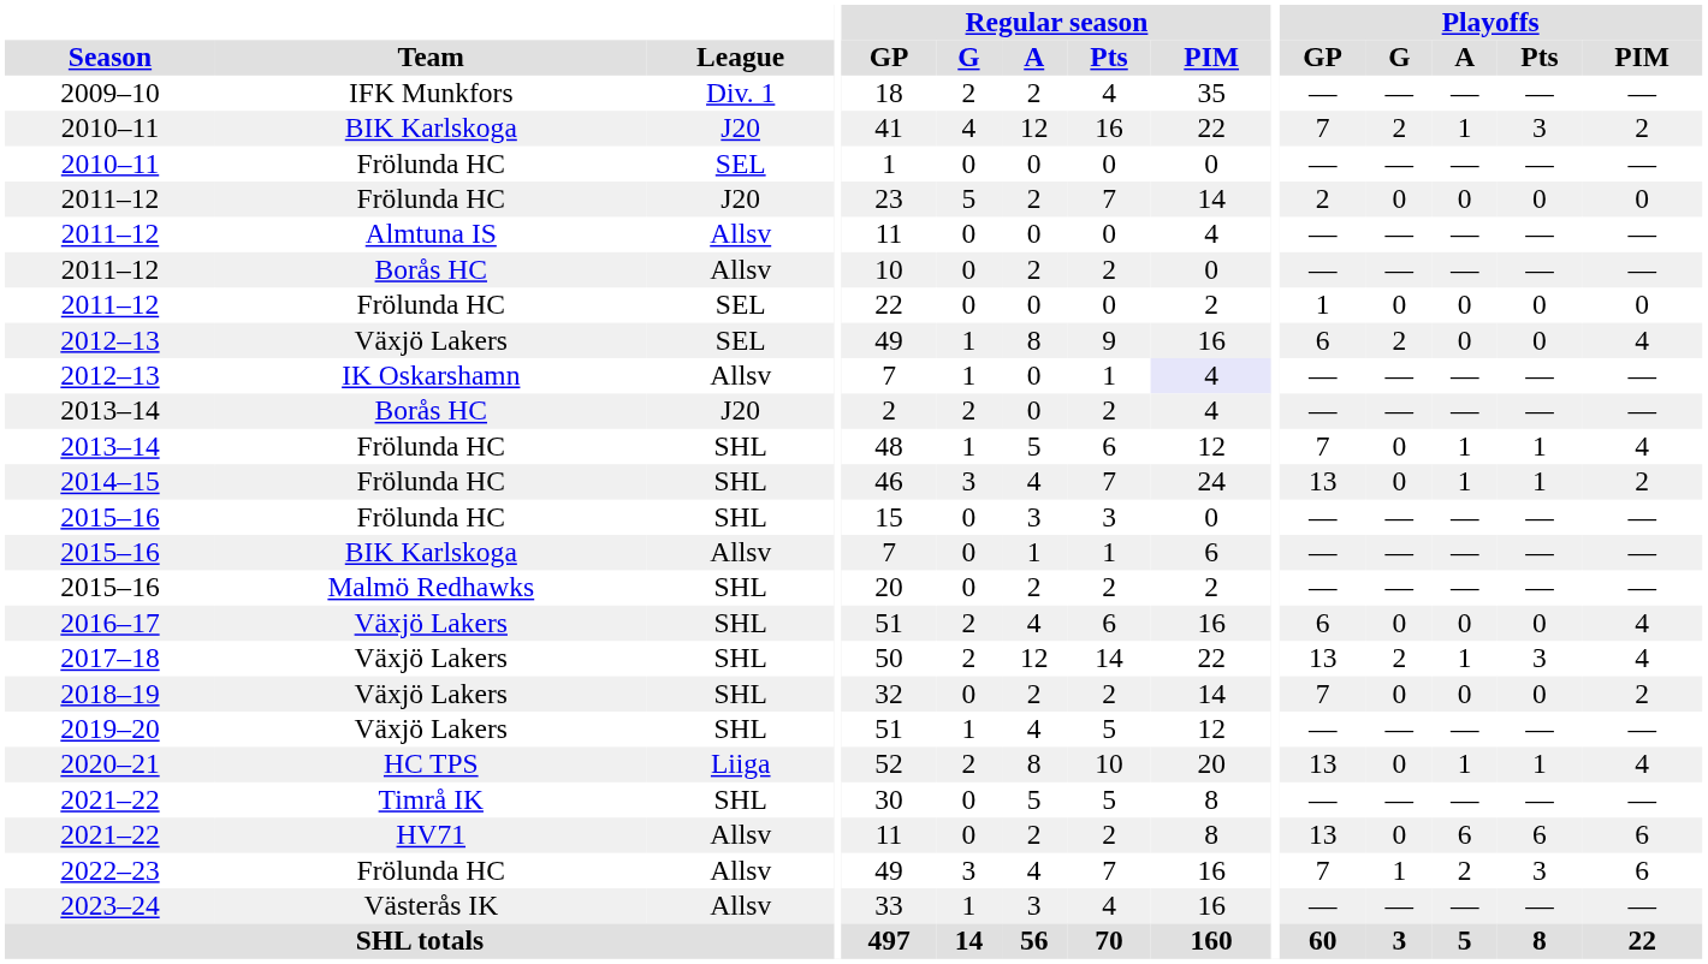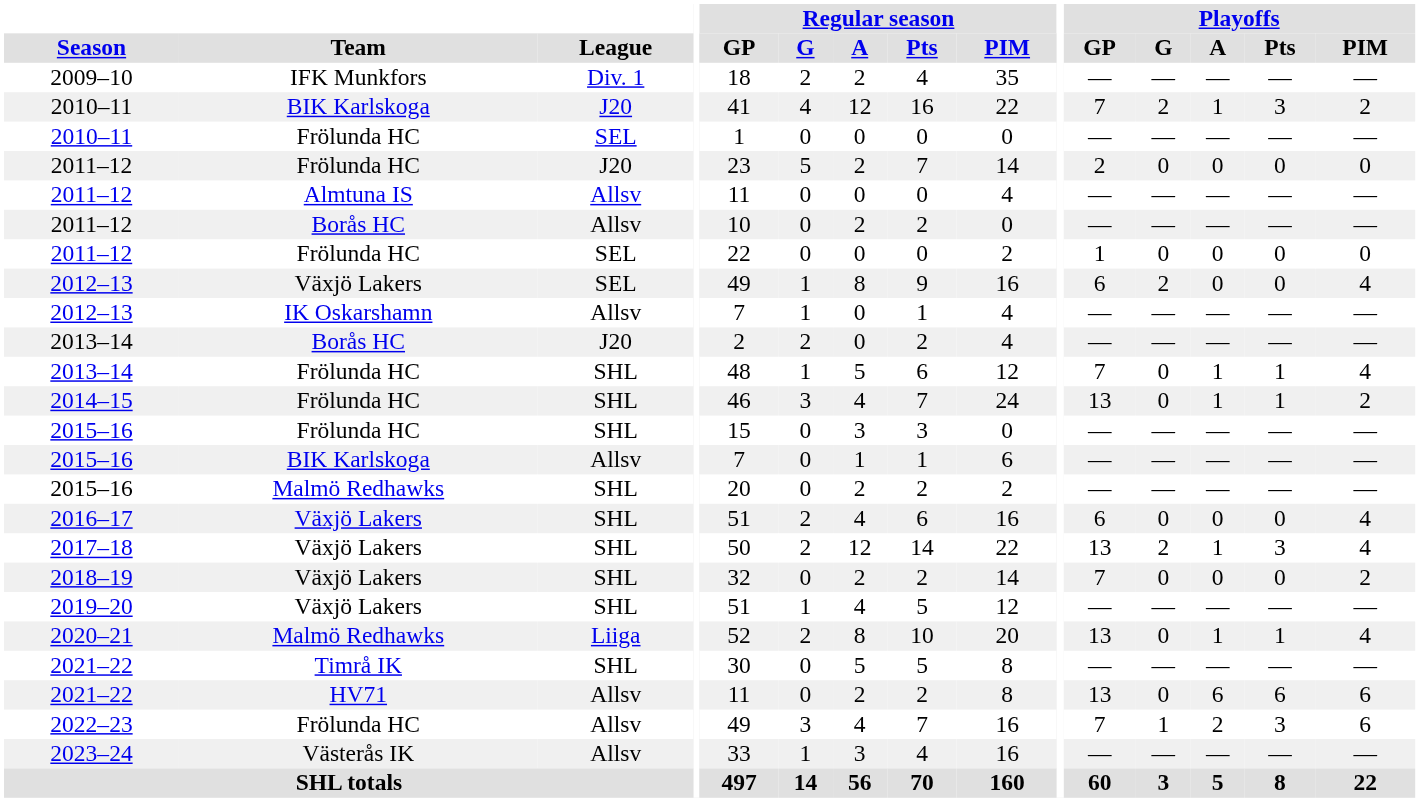2012–13 / Allsv | Regular season / PIM: lavender background -> no background
2020–21 | Team: HC TPS -> Malmö Redhawks
